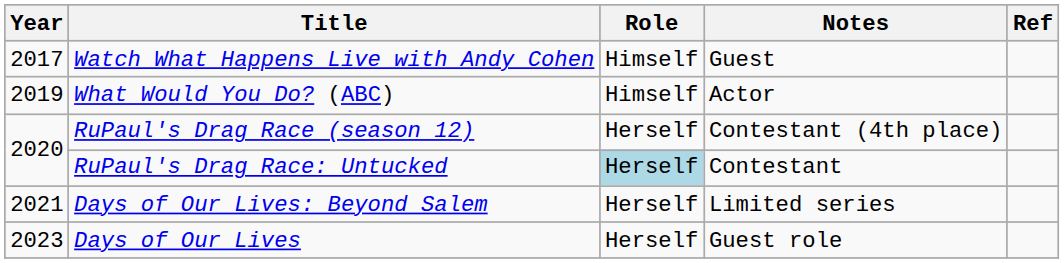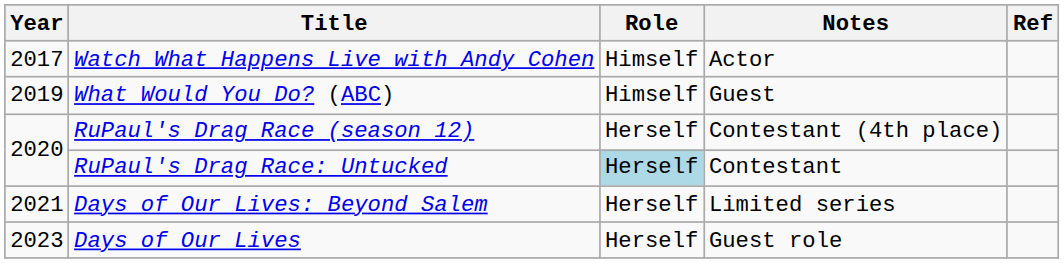Watch What Happens Live with Andy Cohen | Notes: Guest -> Actor
What Would You Do? (ABC) | Notes: Actor -> Guest
